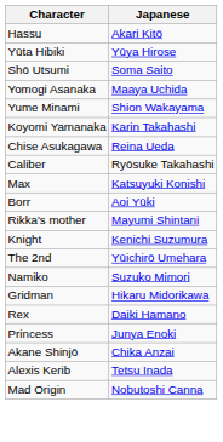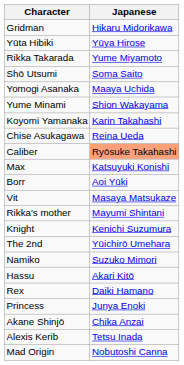rows swapped: Gridman <-> Hassu
+ row: Rikka Takarada | Yume Miyamoto
Caliber | Japanese: no background -> lightsalmon background
+ row: Vit | Masaya Matsukaze
